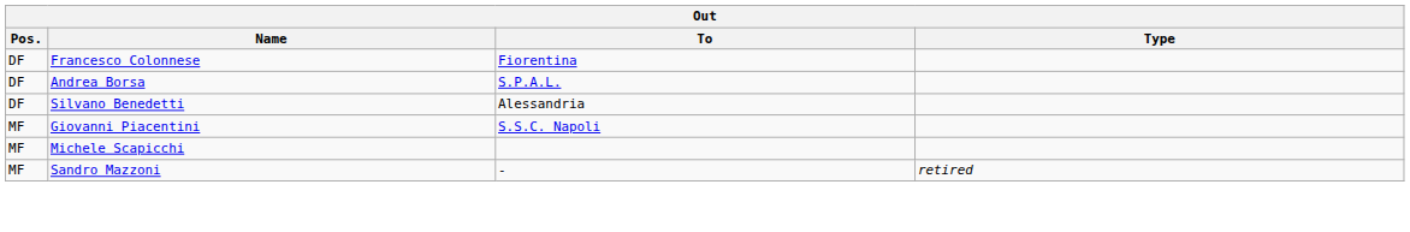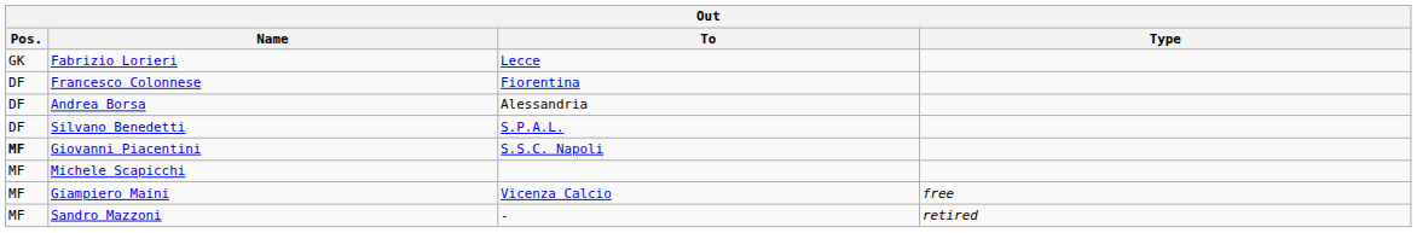+ row: GK | Fabrizio Lorieri | Lecce
Andrea Borsa | To: S.P.A.L. -> Alessandria
Silvano Benedetti | To: Alessandria -> S.P.A.L.
Giovanni Piacentini | Pos.: normal -> bold
+ row: MF | Giampiero Maini | Vicenza Calcio | free
